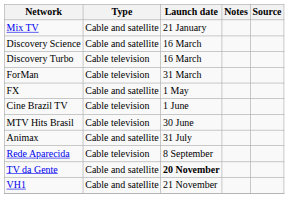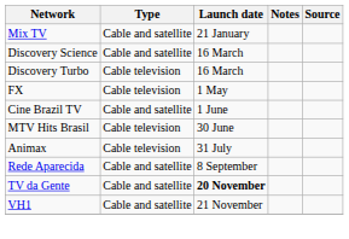- row: ForMan | Cable television | 31 March
FX | Type: Cable and satellite -> Cable television
Cine Brazil TV | Type: Cable television -> Cable and satellite
Animax | Type: Cable and satellite -> Cable television
Rede Aparecida | Type: Cable television -> Cable and satellite
